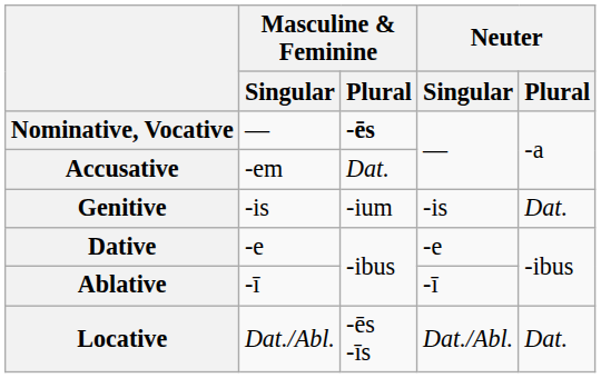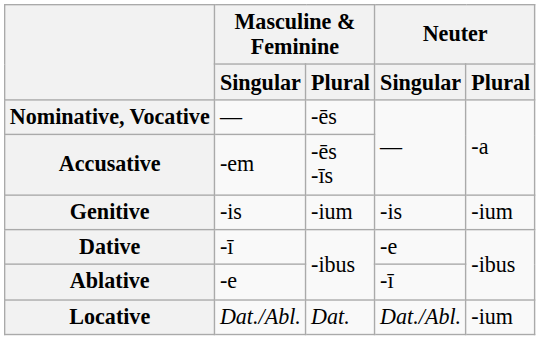Nominative, Vocative | Masculine & Feminine / Plural: bold -> normal
Accusative | Masculine & Feminine / Plural: Dat. -> -ēs -īs
Genitive | Neuter / Plural: Dat. -> -ium
Dative | Masculine & Feminine / Singular: -e -> -ī
Ablative | Masculine & Feminine / Singular: -ī -> -e
Locative | Masculine & Feminine / Plural: -ēs -īs -> Dat.
Locative | Neuter / Plural: Dat. -> -ium
